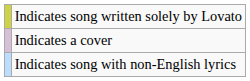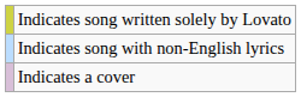rows swapped: Indicates song with non-English lyrics <-> Indicates a cover
